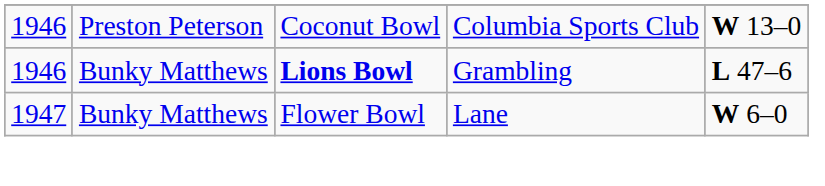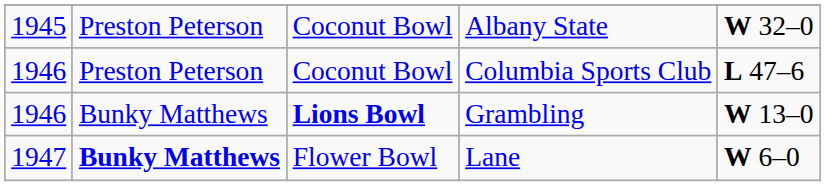+ row: 1945 | Preston Peterson | Coconut Bowl | Albany State | W 32–0
Columbia Sports Club | column 5: W 13–0 -> L 47–6
Grambling | column 5: L 47–6 -> W 13–0
Lane | column 2: normal -> bold
